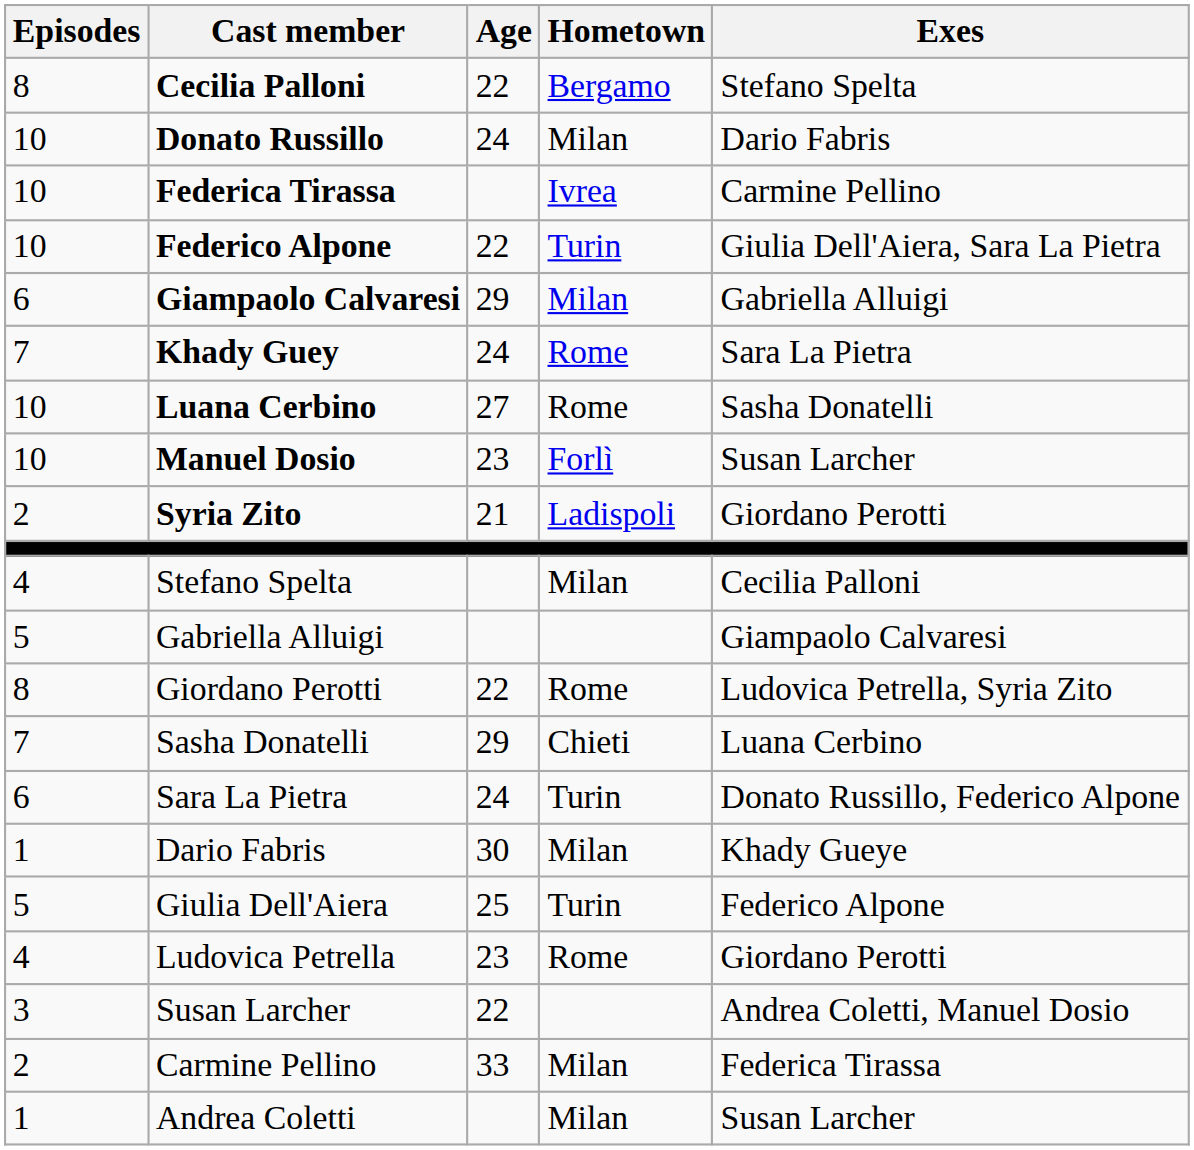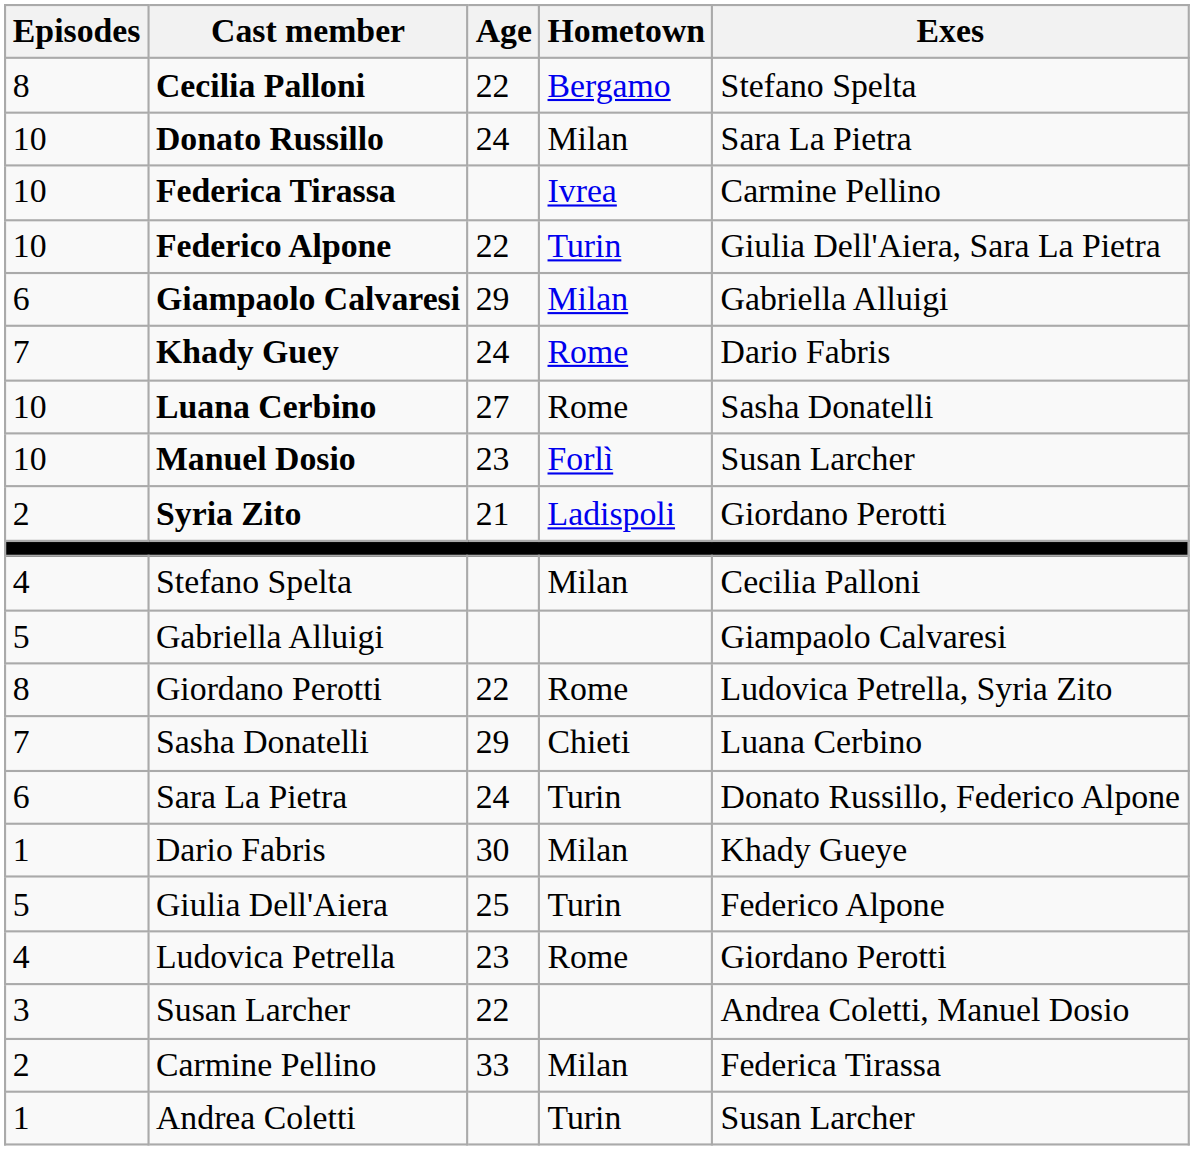Donato Russillo | Exes: Dario Fabris -> Sara La Pietra
Khady Guey | Exes: Sara La Pietra -> Dario Fabris
Andrea Coletti | Hometown: Milan -> Turin
